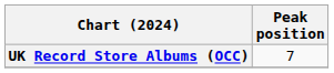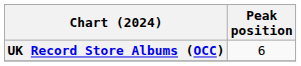UK Record Store Albums (OCC) | Peak position: 7 -> 6
